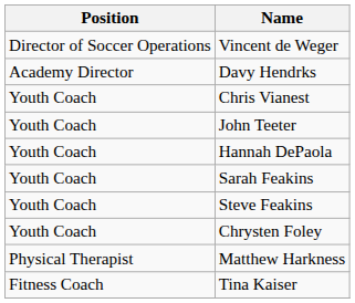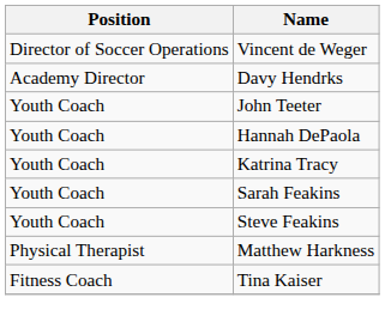- row: Youth Coach | Chris Vianest
+ row: Youth Coach | Katrina Tracy
- row: Youth Coach | Chrysten Foley
